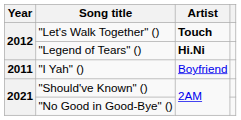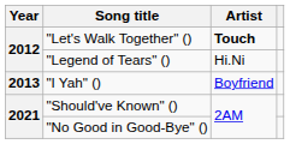"Legend of Tears" () | Artist: bold -> normal
"I Yah" () | Year: 2011 -> 2013
